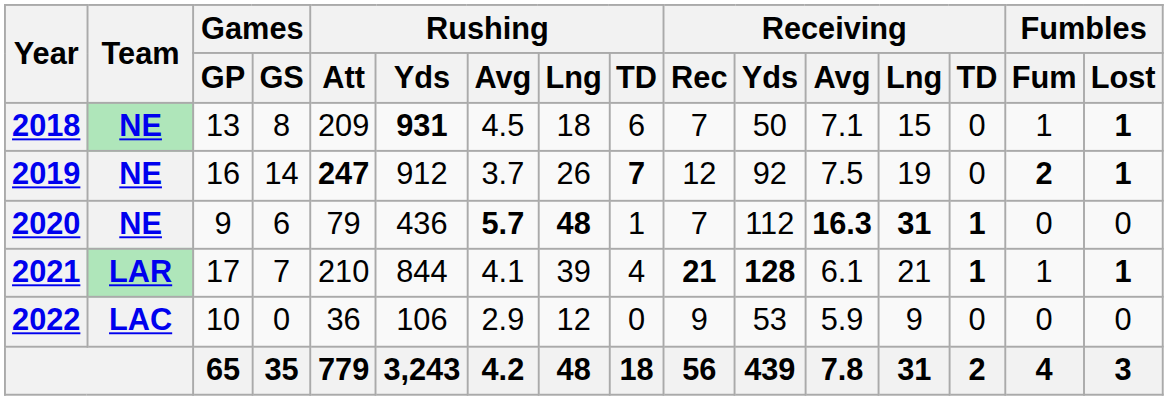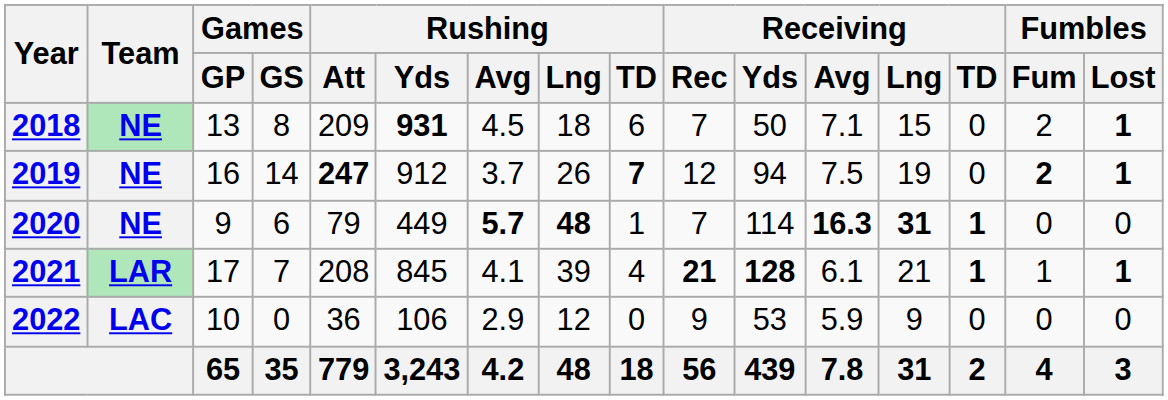2018 | Fumbles / Fum: 1 -> 2
2019 | Receiving / Yds: 92 -> 94
2020 | Rushing / Yds: 436 -> 449
2020 | Receiving / Yds: 112 -> 114
2021 | Rushing / Att: 210 -> 208
2021 | Rushing / Yds: 844 -> 845
